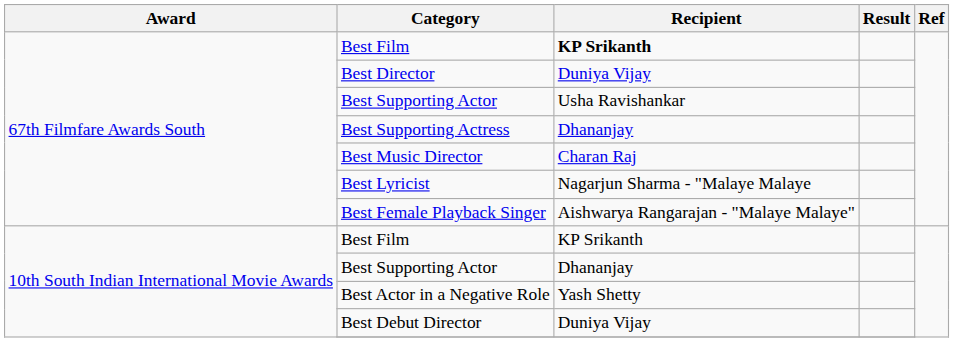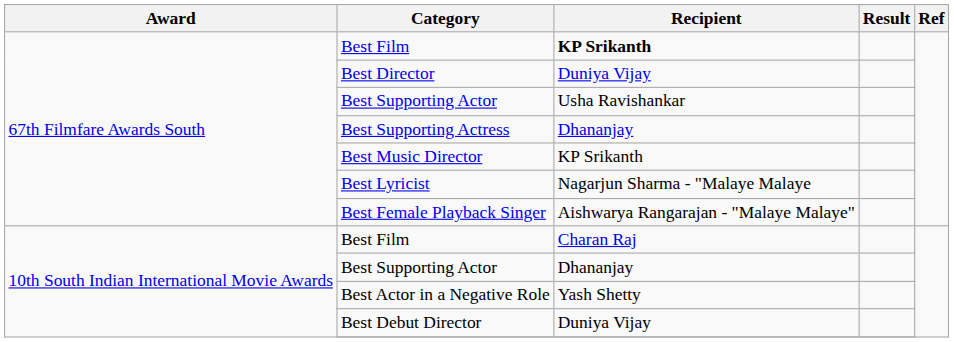Best Music Director | Recipient: Charan Raj -> KP Srikanth
10th South Indian International Movie Awards / Best Film | Recipient: KP Srikanth -> Charan Raj
